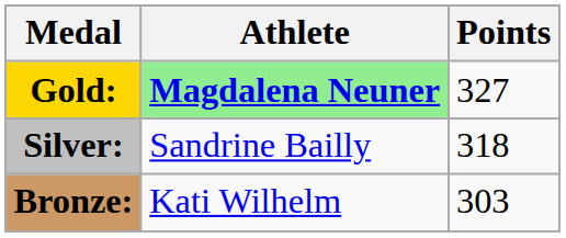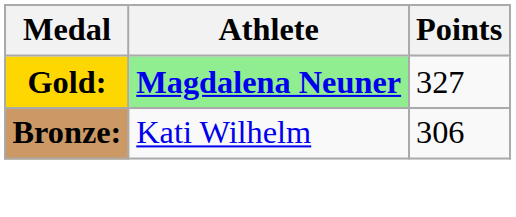- row: Silver: | Sandrine Bailly | 318
Bronze: | Points: 303 -> 306
